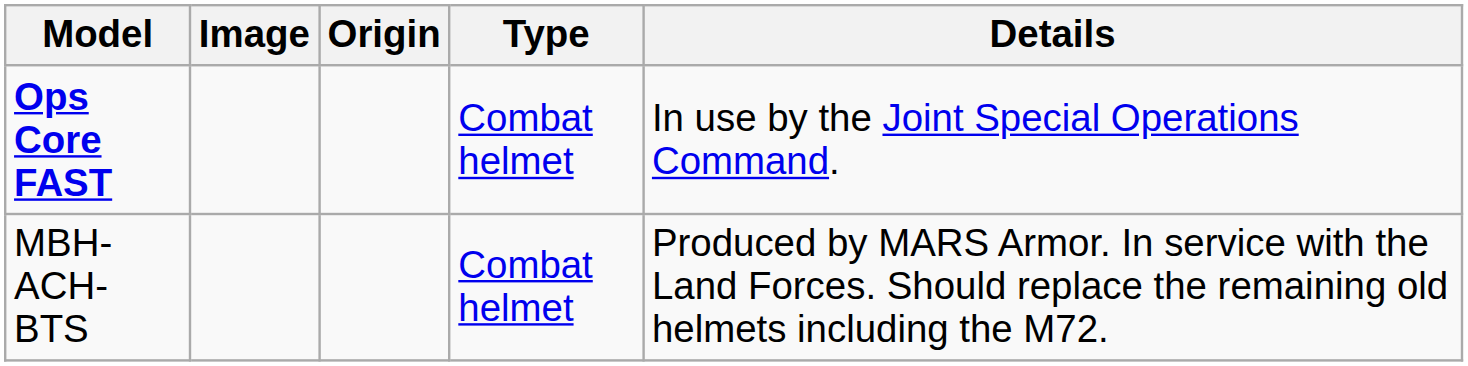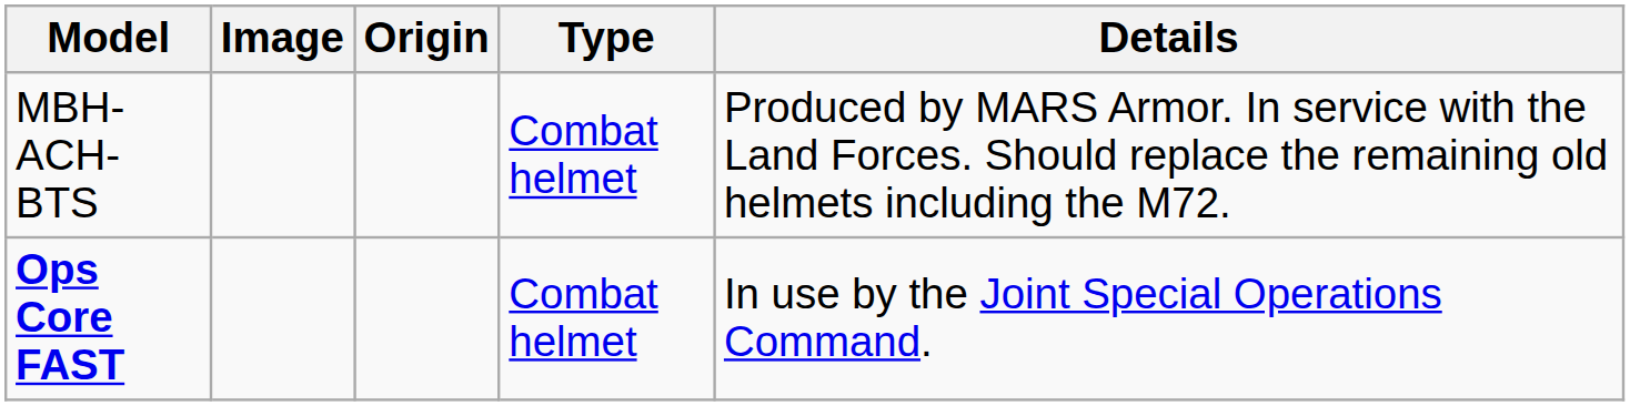rows swapped: МВН-ACH-BTS <-> Ops Core FAST
